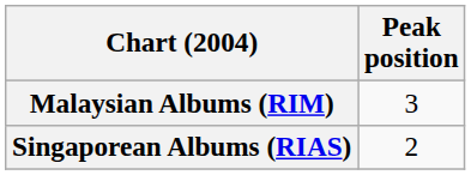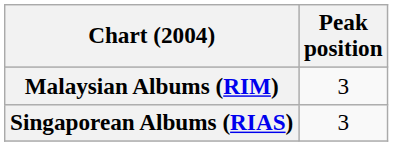Singaporean Albums (RIAS) | Peak position: 2 -> 3
